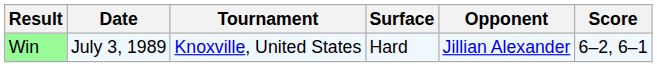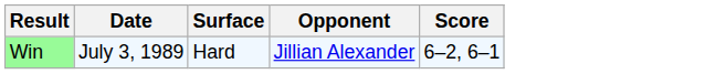- column: Tournament | Knoxville, United States
